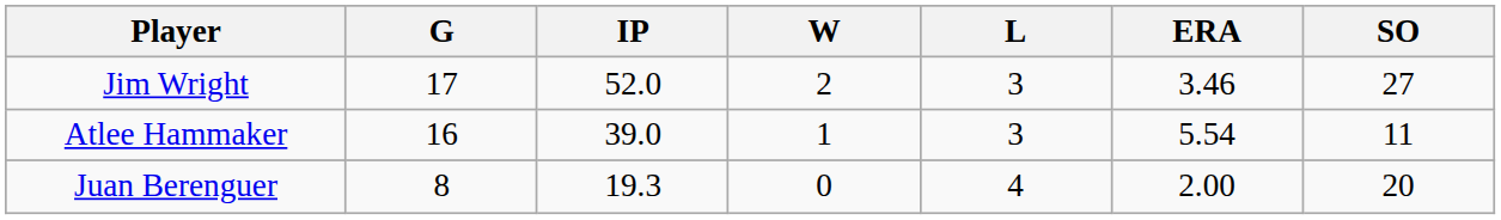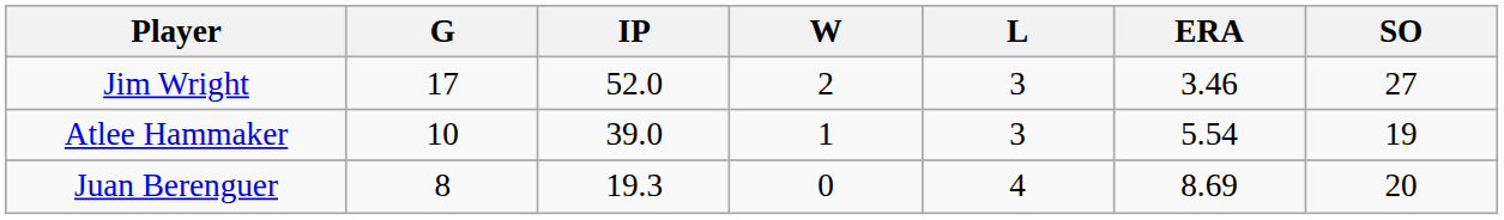Atlee Hammaker | G: 16 -> 10
Atlee Hammaker | SO: 11 -> 19
Juan Berenguer | ERA: 2.00 -> 8.69
